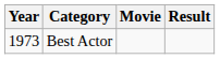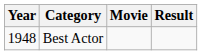Best Actor | Year: 1973 -> 1948
